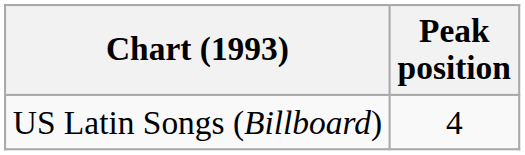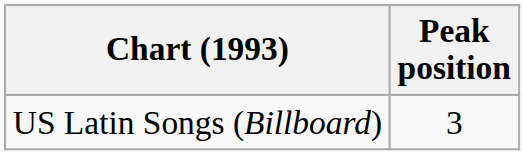US Latin Songs (Billboard) | Peak position: 4 -> 3
